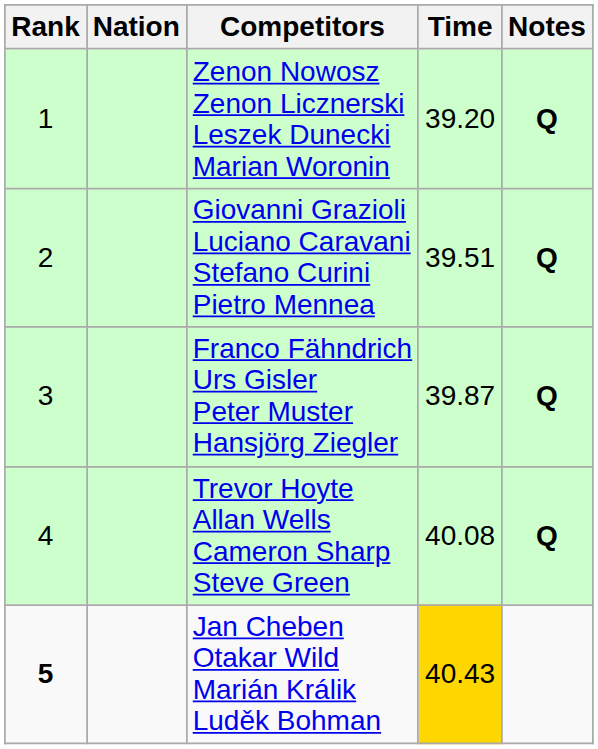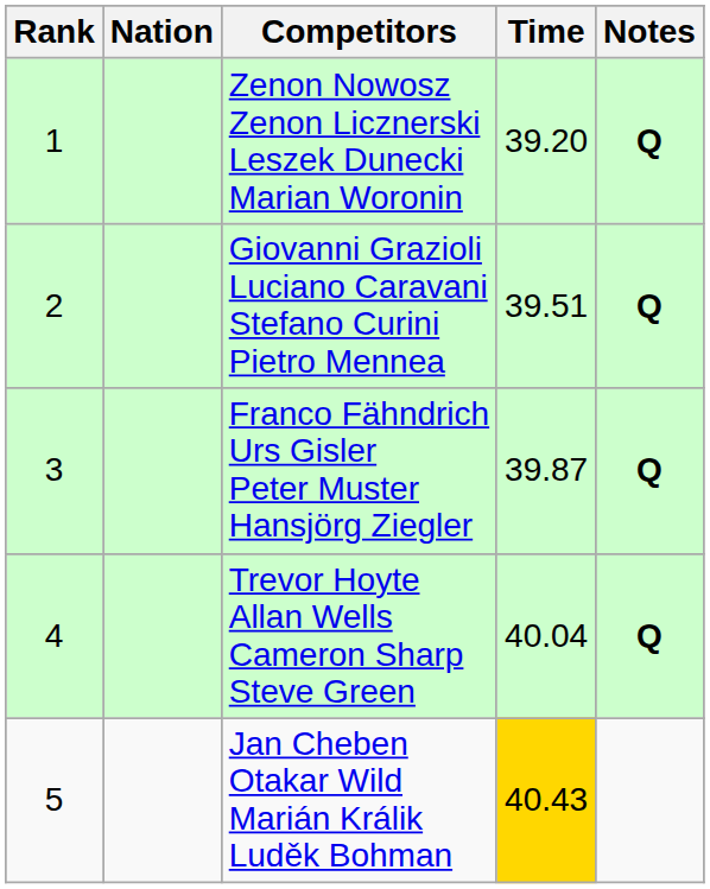Trevor Hoyte Allan Wells Cameron Sharp Steve Green | Time: 40.08 -> 40.04
Jan Cheben Otakar Wild Marián Králik Luděk Bohman | Rank: bold -> normal
